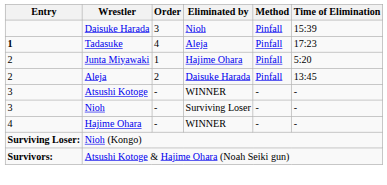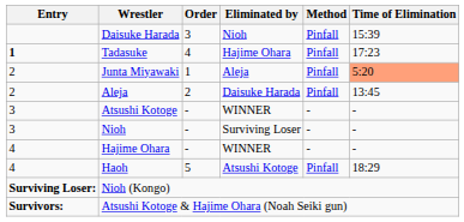Tadasuke | Eliminated by: Aleja -> Hajime Ohara
Junta Miyawaki | Eliminated by: Hajime Ohara -> Aleja
Junta Miyawaki | Time of Elimination: no background -> lightsalmon background
+ row: 4 | Haoh | 5 | Atsushi Kotoge | Pinfall | 18:29
